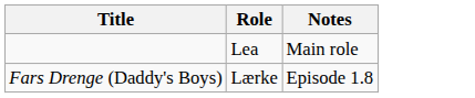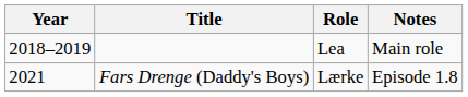+ column: Year | 2018–2019 | 2021
